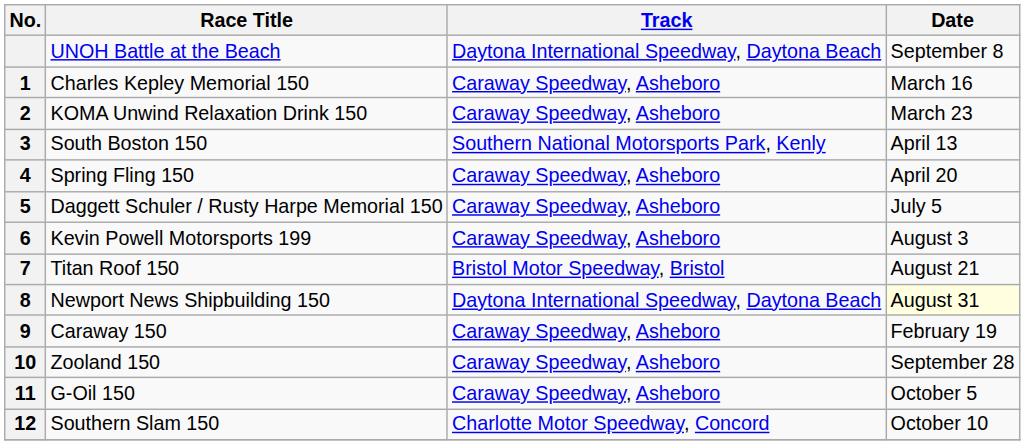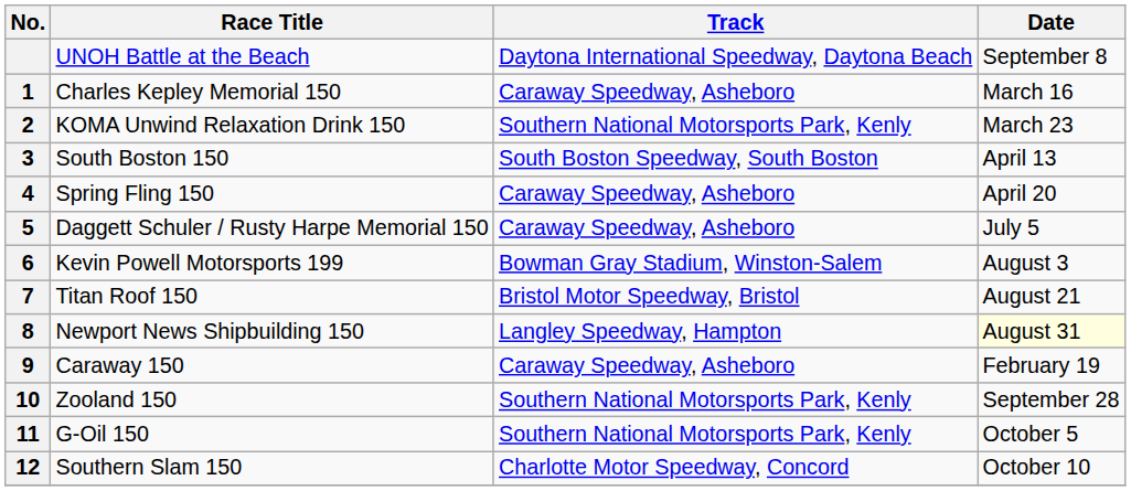KOMA Unwind Relaxation Drink 150 | Track: Caraway Speedway, Asheboro -> Southern National Motorsports Park, Kenly
South Boston 150 | Track: Southern National Motorsports Park, Kenly -> South Boston Speedway, South Boston
Kevin Powell Motorsports 199 | Track: Caraway Speedway, Asheboro -> Bowman Gray Stadium, Winston-Salem
Newport News Shipbuilding 150 | Track: Daytona International Speedway, Daytona Beach -> Langley Speedway, Hampton
Zooland 150 | Track: Caraway Speedway, Asheboro -> Southern National Motorsports Park, Kenly
G-Oil 150 | Track: Caraway Speedway, Asheboro -> Southern National Motorsports Park, Kenly
